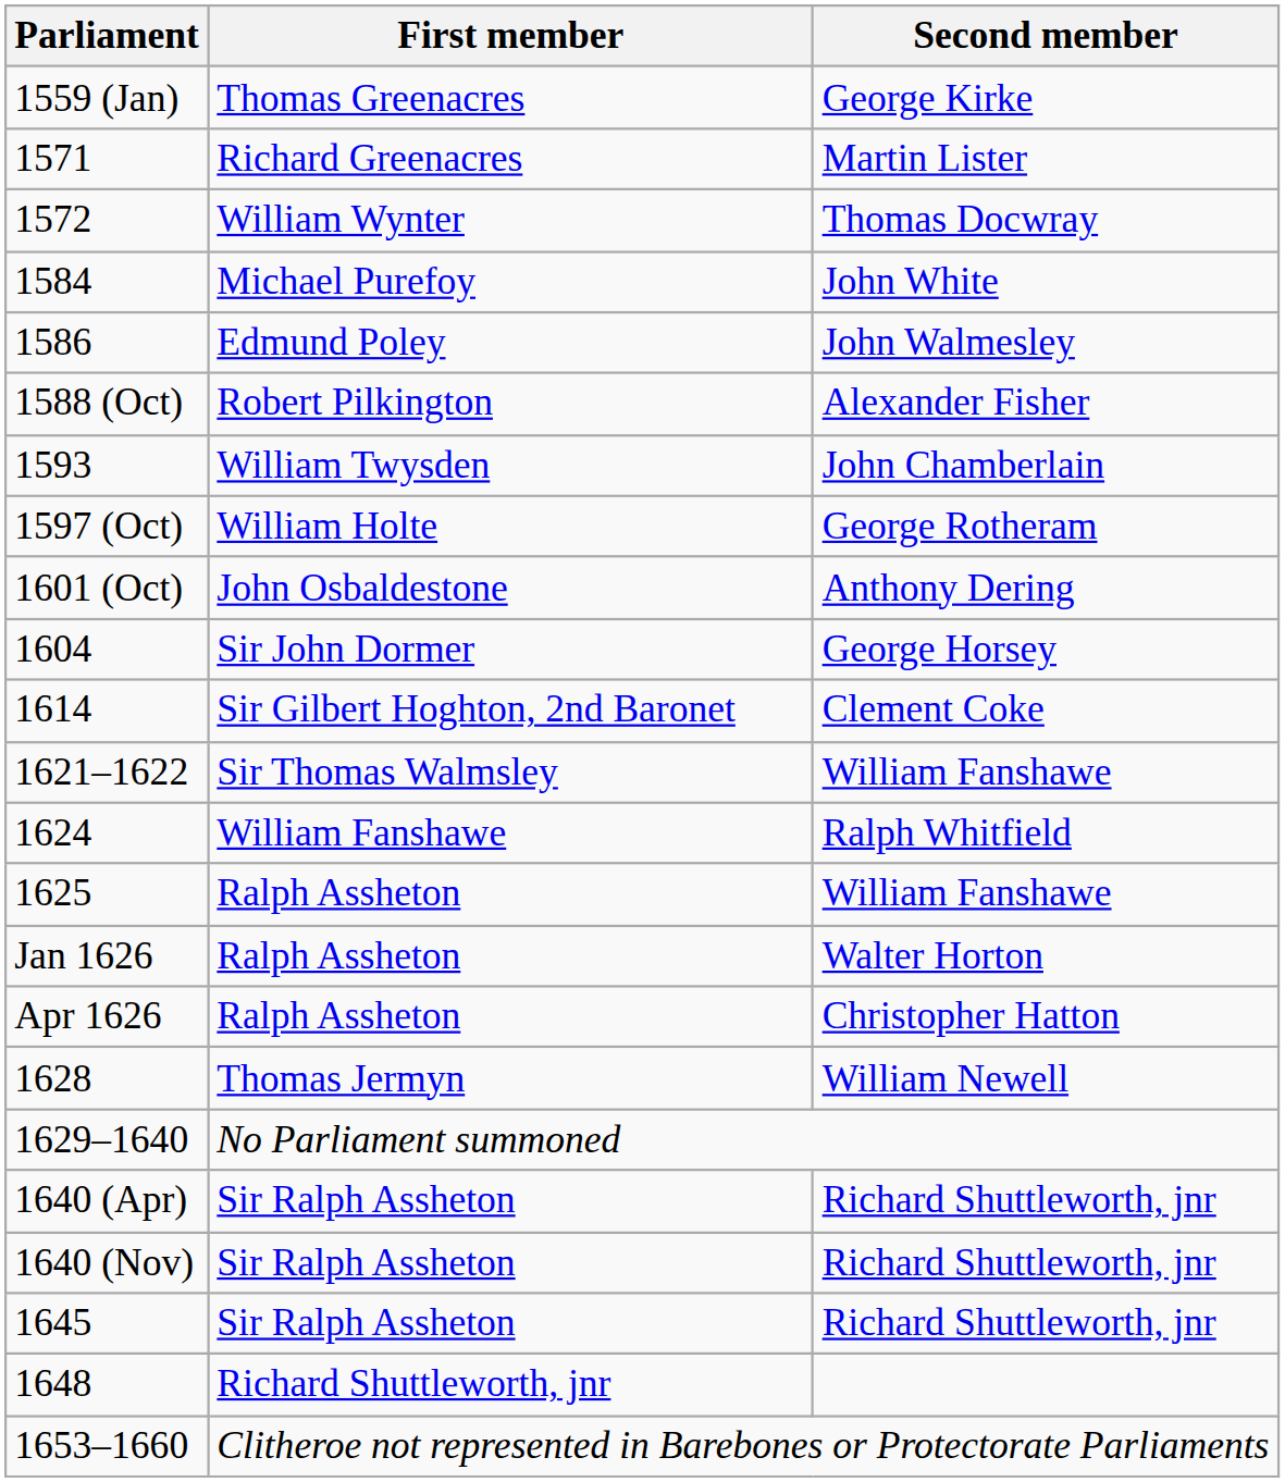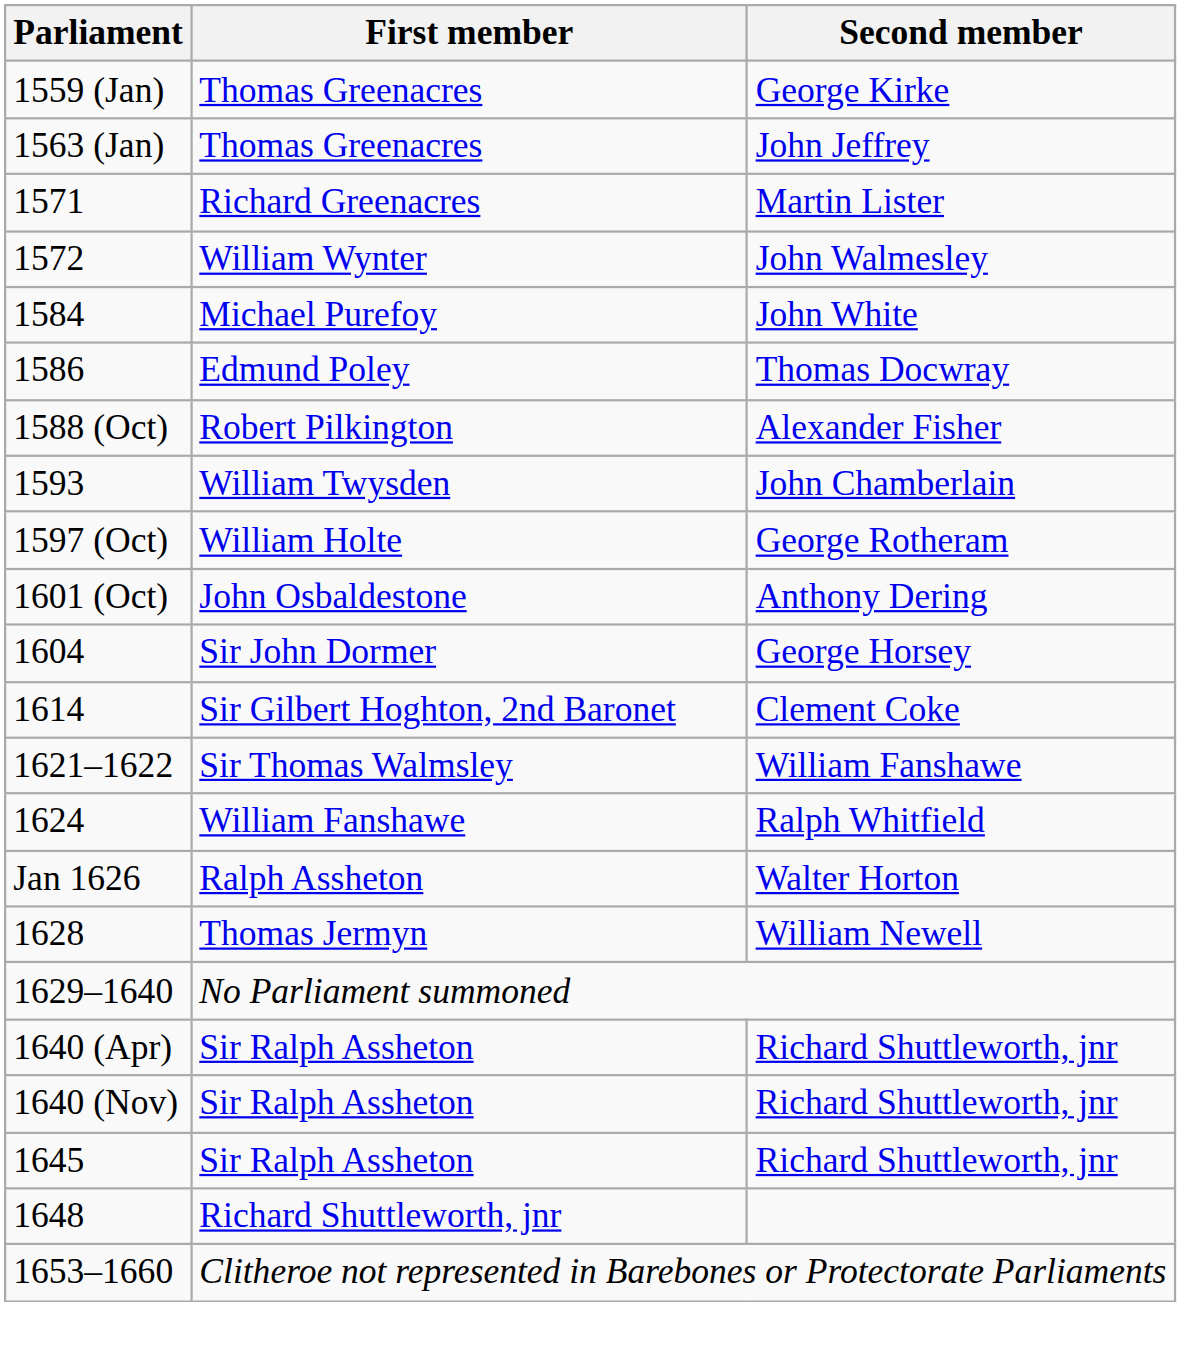+ row: 1563 (Jan) | Thomas Greenacres | John Jeffrey
1572 | Second member: Thomas Docwray -> John Walmesley
1586 | Second member: John Walmesley -> Thomas Docwray
- row: 1625 | Ralph Assheton | William Fanshawe
- row: Apr 1626 | Ralph Assheton | Christopher Hatton
